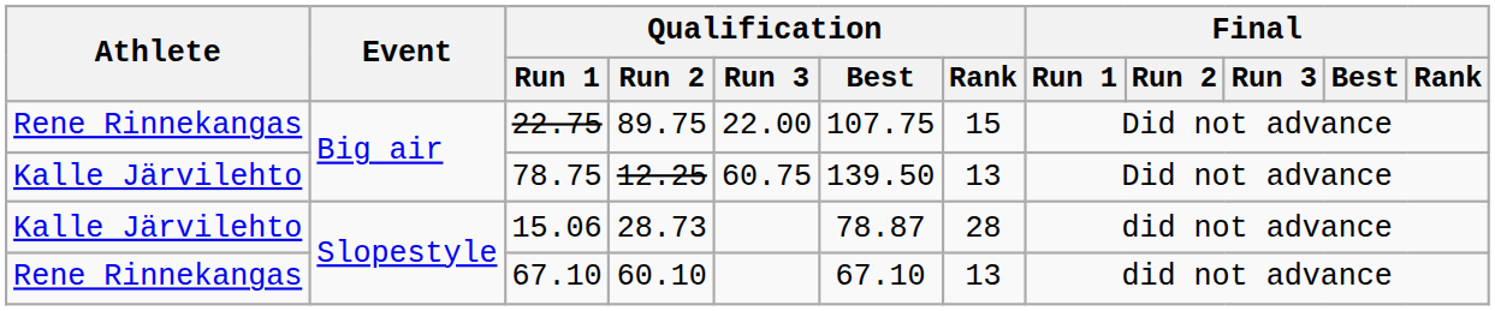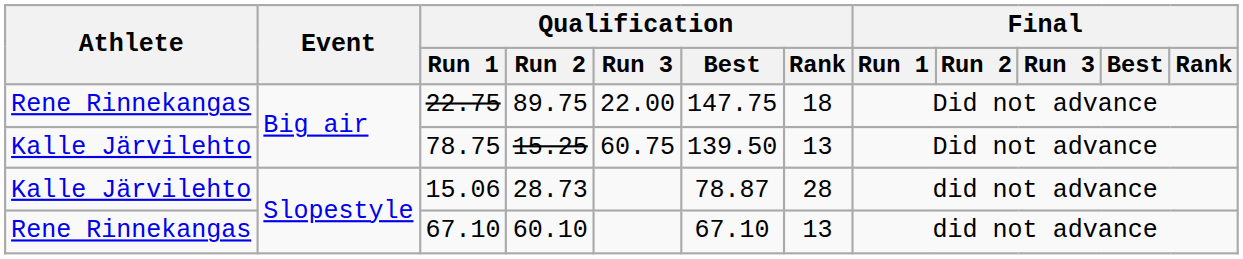22.75 | Qualification / Best: 107.75 -> 147.75
22.75 | Qualification / Rank: 15 -> 18
78.75 | Qualification / Run 2: 12.25 -> 15.25
